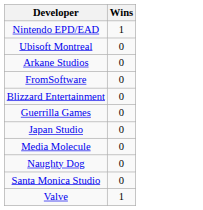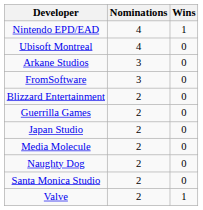+ column: Nominations | 4 | 4 | 3 | 3 | 2 | 2 | 2 | 2 | 2 | 2 | 2
